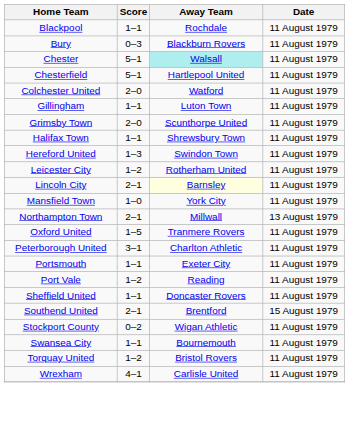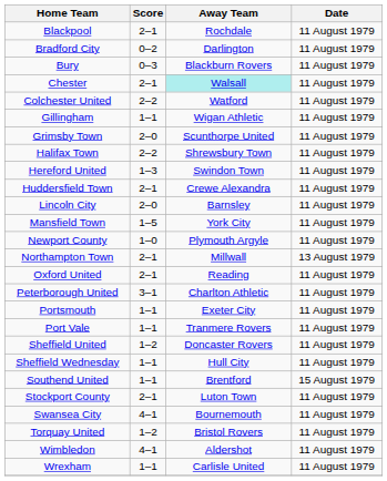Blackpool | Score: 1–1 -> 2–1
+ row: Bradford City | 0–2 | Darlington | 11 August 1979
Chester | Score: 5–1 -> 2–1
- row: Chesterfield | 5–1 | Hartlepool United | 11 August 1979
Colchester United | Score: 2–0 -> 2–2
Gillingham | Away Team: Luton Town -> Wigan Athletic
Halifax Town | Score: 1–1 -> 2–2
+ row: Huddersfield Town | 2–1 | Crewe Alexandra | 11 August 1979
- row: Leicester City | 1–2 | Rotherham United | 11 August 1979
Lincoln City | Score: 2–1 -> 2–0
Lincoln City | Away Team: lightyellow background -> no background
Mansfield Town | Score: 1–0 -> 1–5
+ row: Newport County | 1–0 | Plymouth Argyle | 11 August 1979
Oxford United | Score: 1–5 -> 2–1
Oxford United | Away Team: Tranmere Rovers -> Reading
Port Vale | Score: 1–2 -> 1–1
Port Vale | Away Team: Reading -> Tranmere Rovers
Sheffield United | Score: 1–1 -> 1–2
+ row: Sheffield Wednesday | 1–1 | Hull City | 11 August 1979
Southend United | Score: 2–1 -> 1–1
Stockport County | Score: 0–2 -> 2–1
Stockport County | Away Team: Wigan Athletic -> Luton Town
Swansea City | Score: 1–1 -> 4–1
+ row: Wimbledon | 4–1 | Aldershot | 11 August 1979
Wrexham | Score: 4–1 -> 1–1
